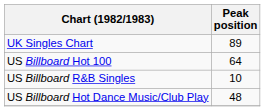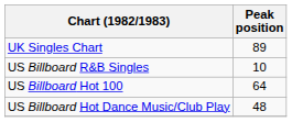rows swapped: US Billboard Hot 100 <-> US Billboard R&B Singles
